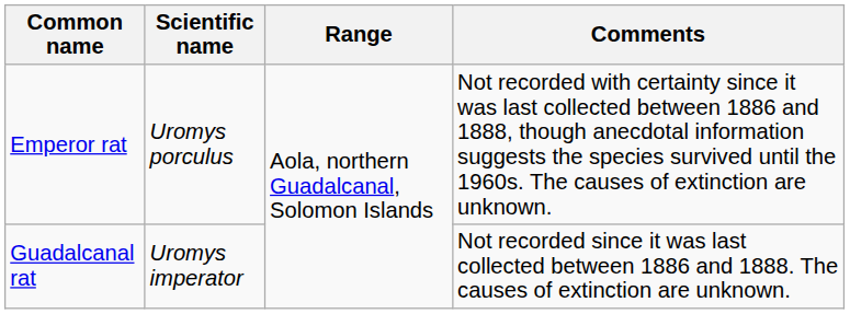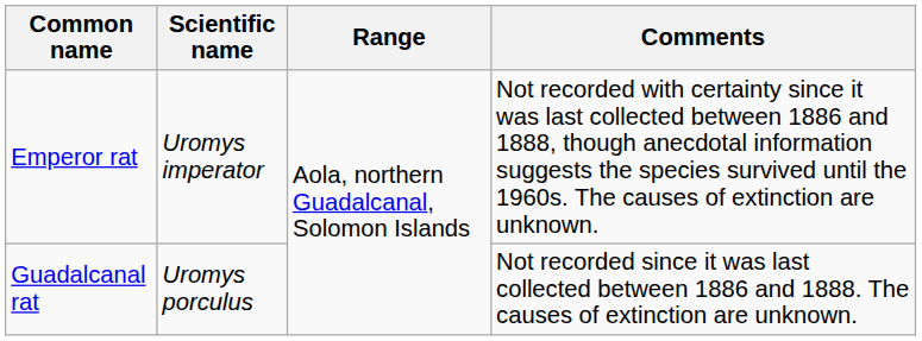Emperor rat | Scientific name: Uromys porculus -> Uromys imperator
Guadalcanal rat | Scientific name: Uromys imperator -> Uromys porculus
